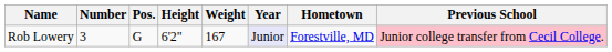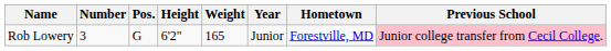Rob Lowery | Weight: 167 -> 165
Rob Lowery | Year: lavender background -> no background
